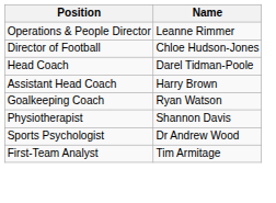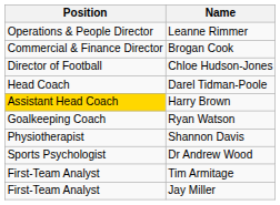+ row: Commercial & Finance Director | Brogan Cook
Harry Brown | Position: no background -> gold background
+ row: First-Team Analyst | Jay Miller
